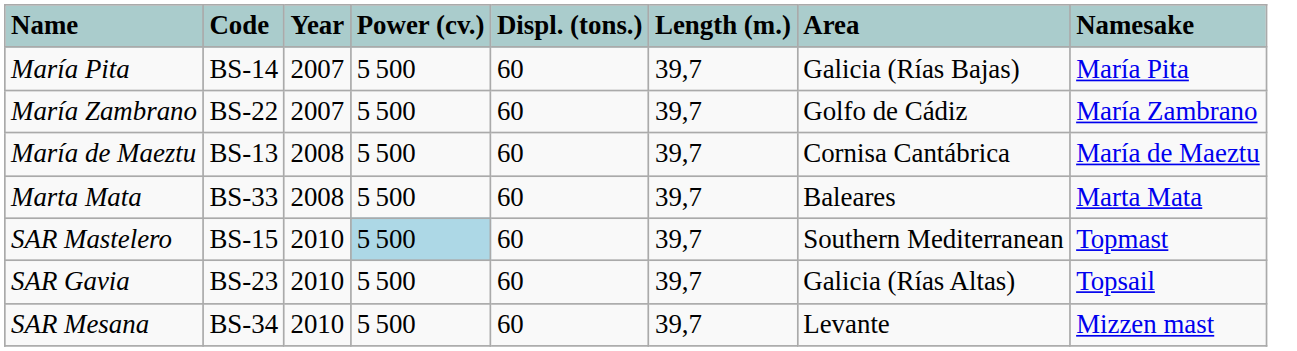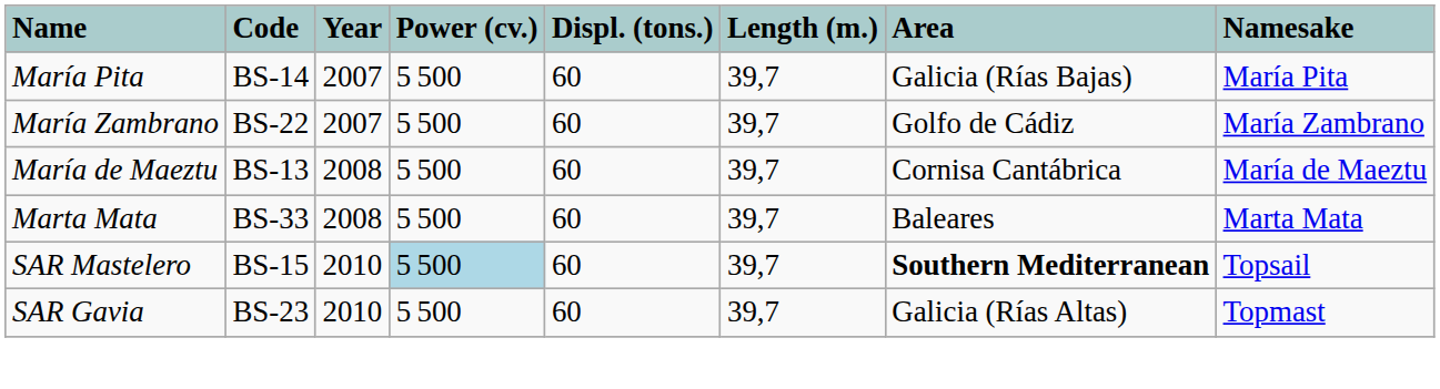SAR Mastelero | Area: normal -> bold
SAR Mastelero | Namesake: Topmast -> Topsail
SAR Gavia | Namesake: Topsail -> Topmast
- row: SAR Mesana | BS-34 | 2010 | 5 500 | 60 | 39,7 | Levante | Mizzen mast
